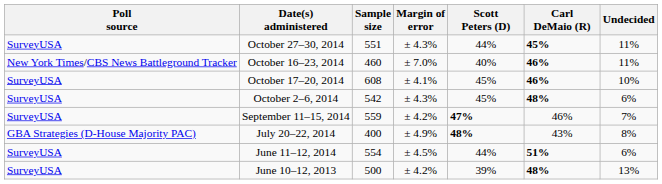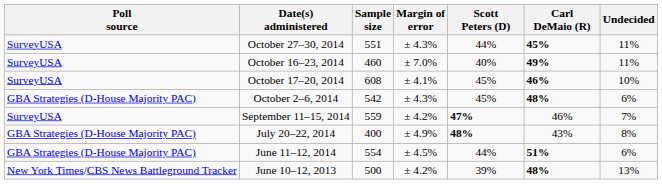October 16–23, 2014 | Poll source: New York Times/CBS News Battleground Tracker -> SurveyUSA
October 16–23, 2014 | Carl DeMaio (R): 46% -> 49%
October 2–6, 2014 | Poll source: SurveyUSA -> GBA Strategies (D-House Majority PAC)
June 11–12, 2014 | Poll source: SurveyUSA -> GBA Strategies (D-House Majority PAC)
June 10–12, 2013 | Poll source: SurveyUSA -> New York Times/CBS News Battleground Tracker
